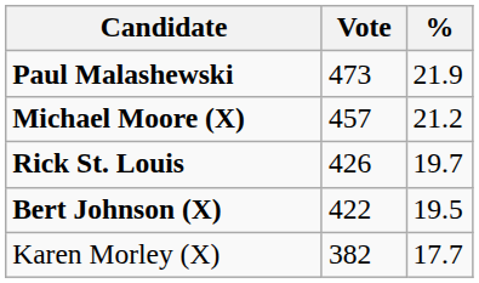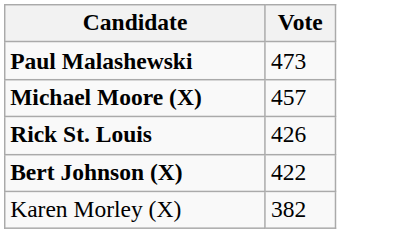- column: % | 21.9 | 21.2 | 19.7 | 19.5 | 17.7
